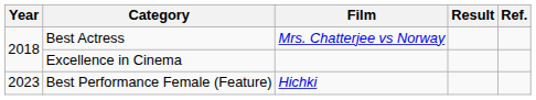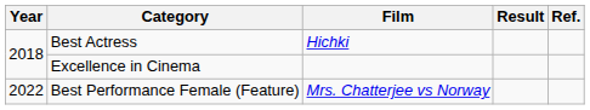Best Actress | Film: Mrs. Chatterjee vs Norway -> Hichki
Best Performance Female (Feature) | Year: 2023 -> 2022
Best Performance Female (Feature) | Film: Hichki -> Mrs. Chatterjee vs Norway
